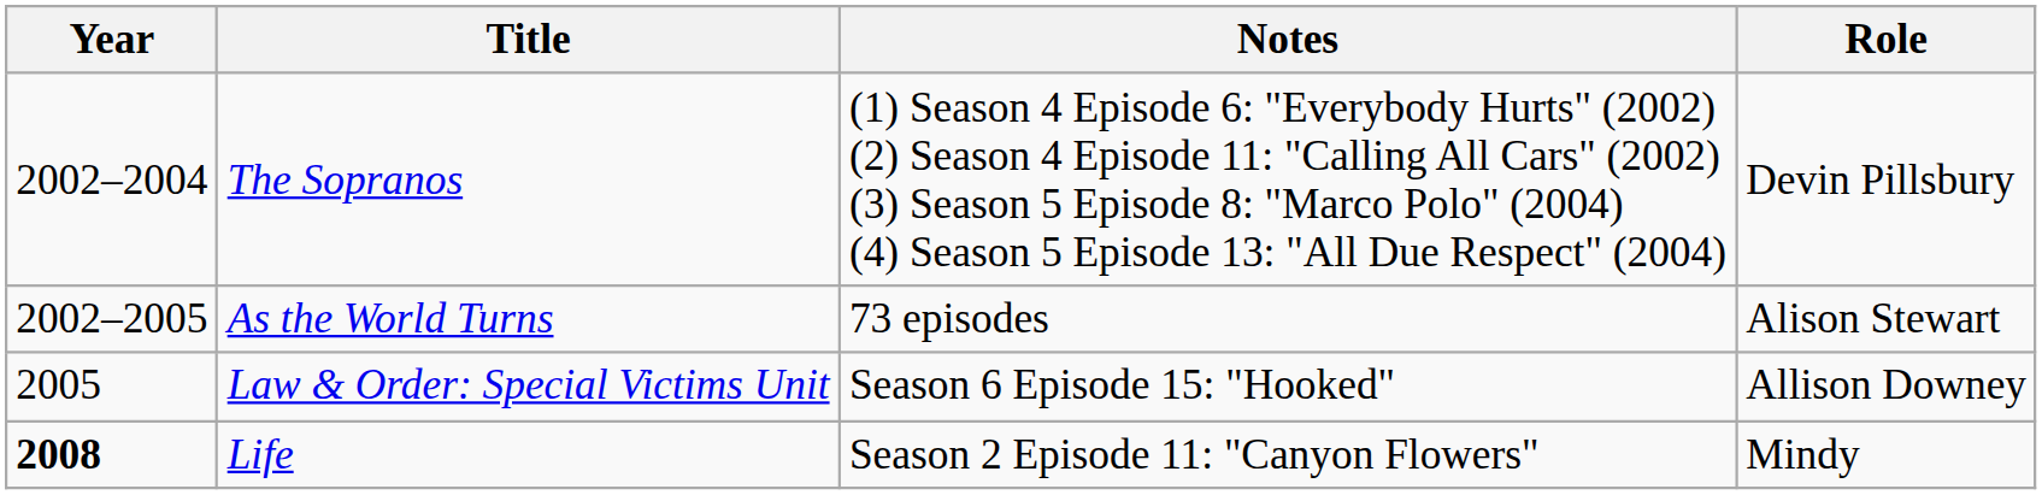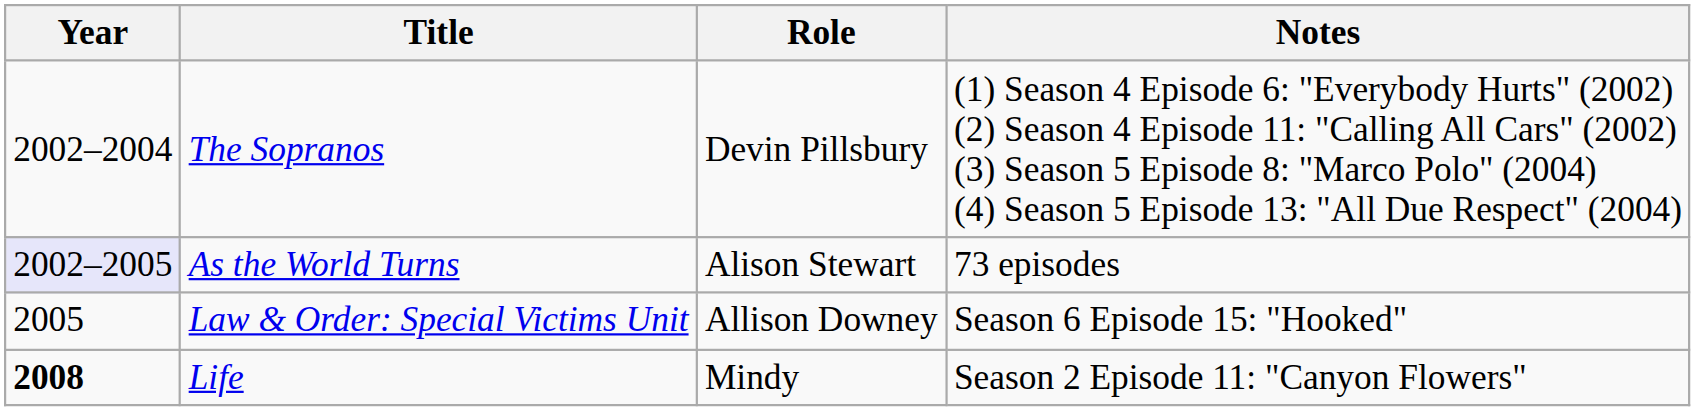columns swapped: Role <-> Notes
As the World Turns | Year: no background -> lavender background
